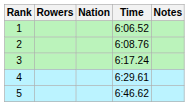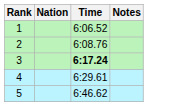- column: Rowers
3 | Time: normal -> bold
